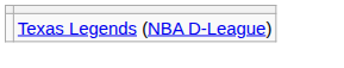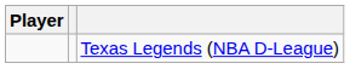+ column: Player
